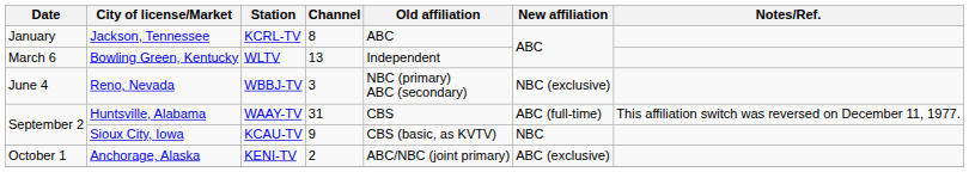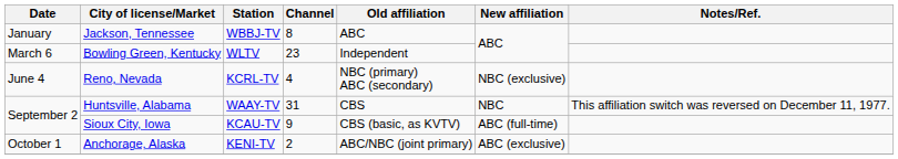Jackson, Tennessee | Station: KCRL-TV -> WBBJ-TV
Bowling Green, Kentucky | Channel: 13 -> 23
Reno, Nevada | Station: WBBJ-TV -> KCRL-TV
Reno, Nevada | Channel: 3 -> 4
Huntsville, Alabama | New affiliation: ABC (full-time) -> NBC
Sioux City, Iowa | New affiliation: NBC -> ABC (full-time)
